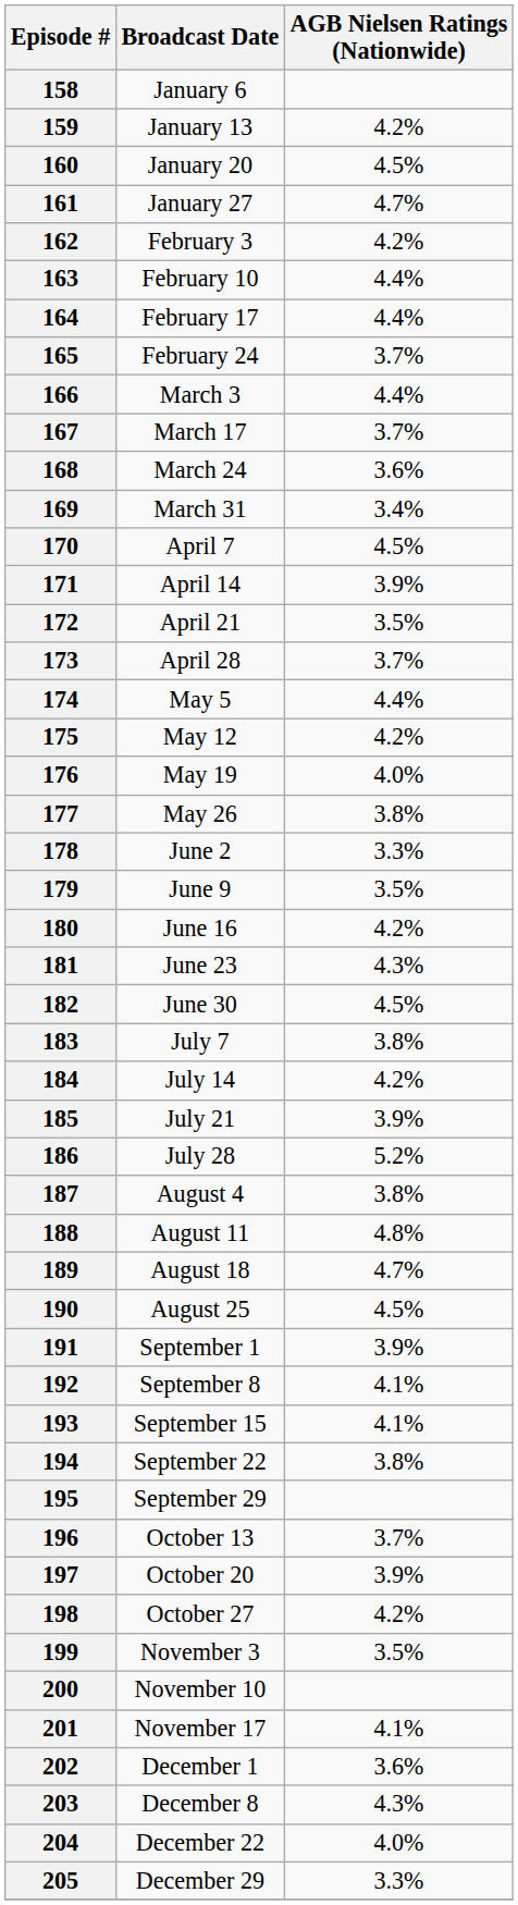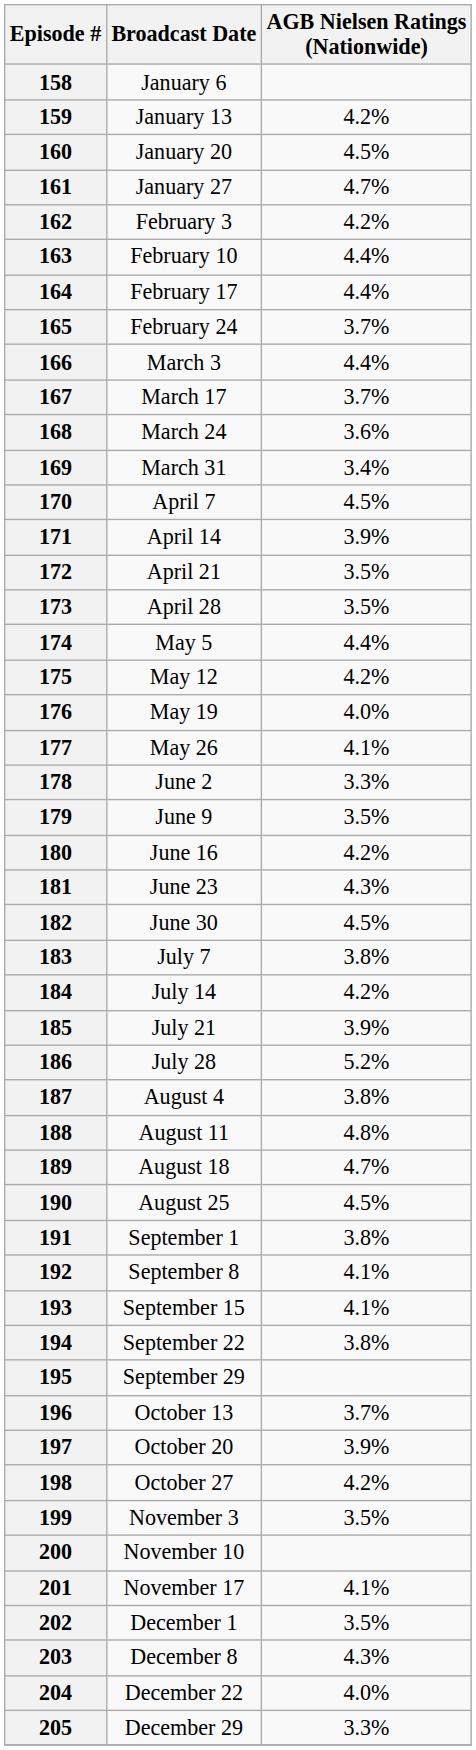173 | AGB Nielsen Ratings (Nationwide): 3.7% -> 3.5%
177 | AGB Nielsen Ratings (Nationwide): 3.8% -> 4.1%
191 | AGB Nielsen Ratings (Nationwide): 3.9% -> 3.8%
202 | AGB Nielsen Ratings (Nationwide): 3.6% -> 3.5%
